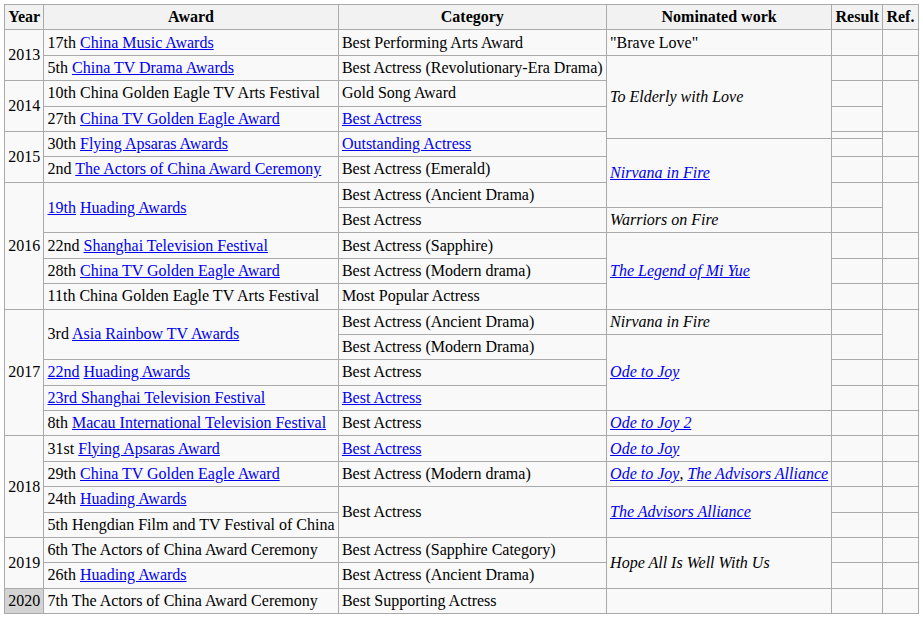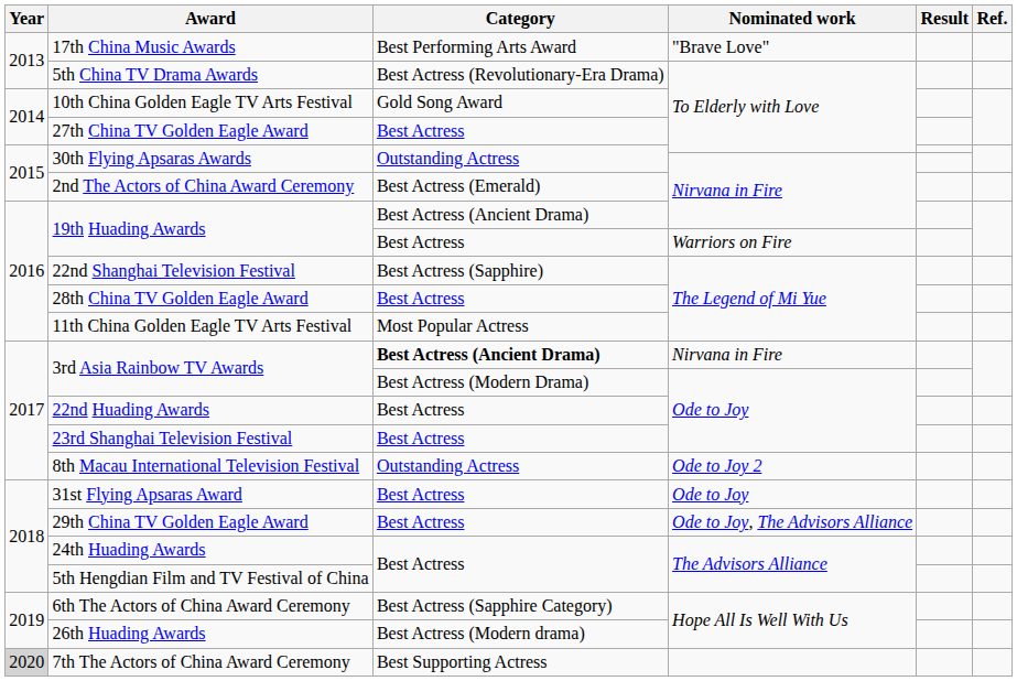28th China TV Golden Eagle Award | Category: Best Actress (Modern drama) -> Best Actress
3rd Asia Rainbow TV Awards / Nirvana in Fire | Category: normal -> bold
8th Macau International Television Festival | Category: Best Actress -> Outstanding Actress
29th China TV Golden Eagle Award | Category: Best Actress (Modern drama) -> Best Actress
26th Huading Awards | Category: Best Actress (Ancient Drama) -> Best Actress (Modern drama)
